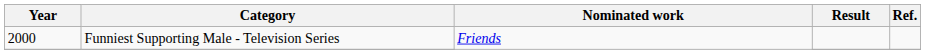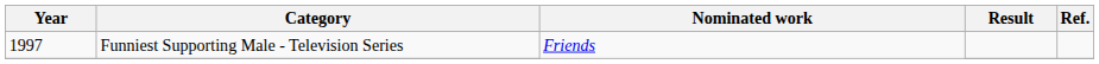Funniest Supporting Male - Television Series | Year: 2000 -> 1997
